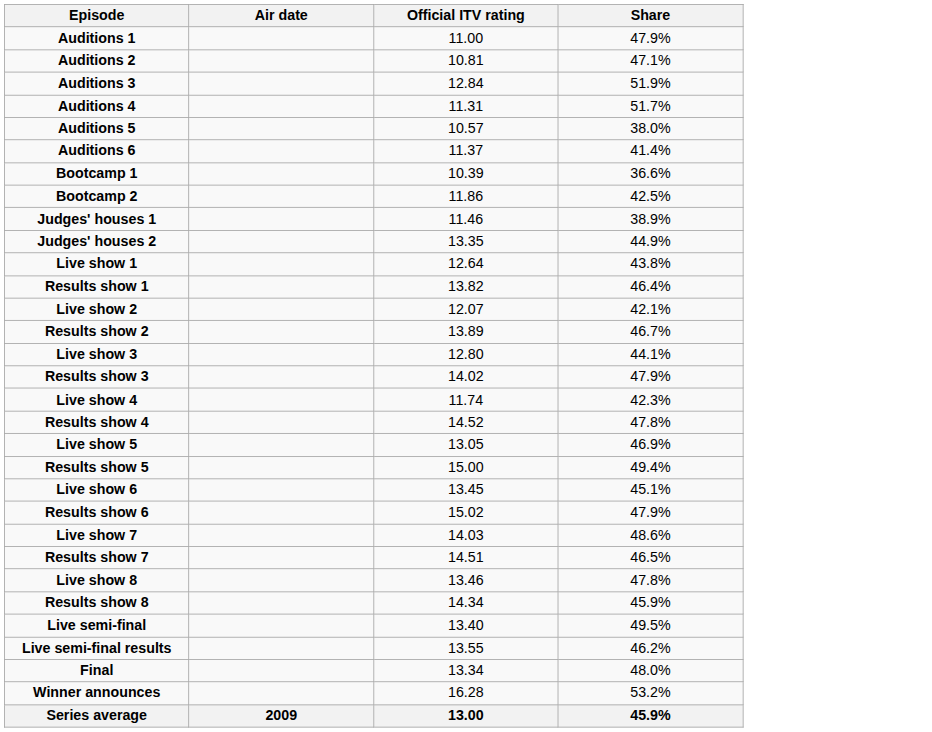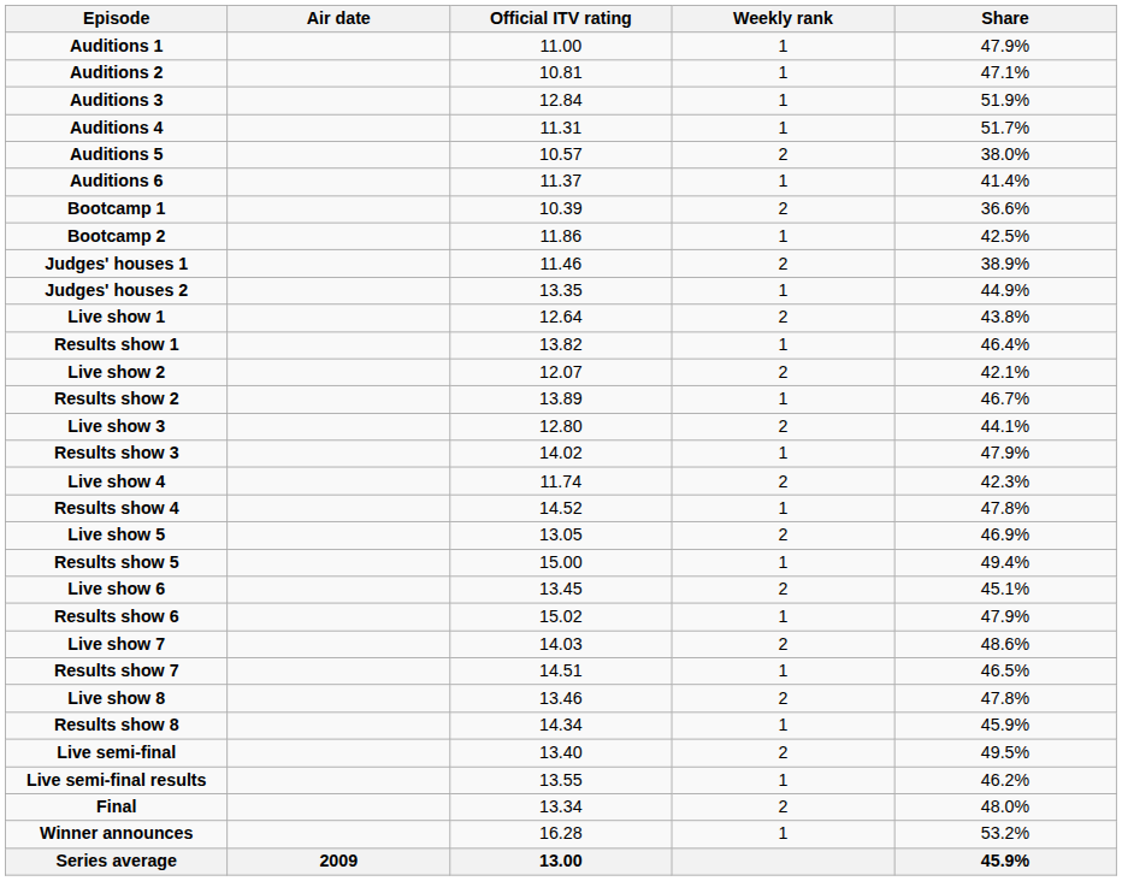+ column: Weekly rank | 1 | 1 | 1 | 1 | 2 | 1 | 2 | 1 | 2 | 1 | 2 | 1 | 2 | 1 | 2 | 1 | 2 | 1 | 2 | 1 | 2 | 1 | 2 | 1 | 2 | 1 | 2 | 1 | 2 | 1
